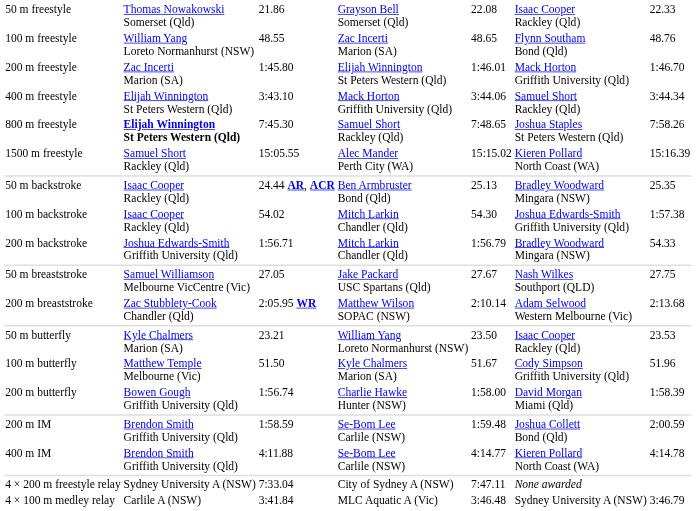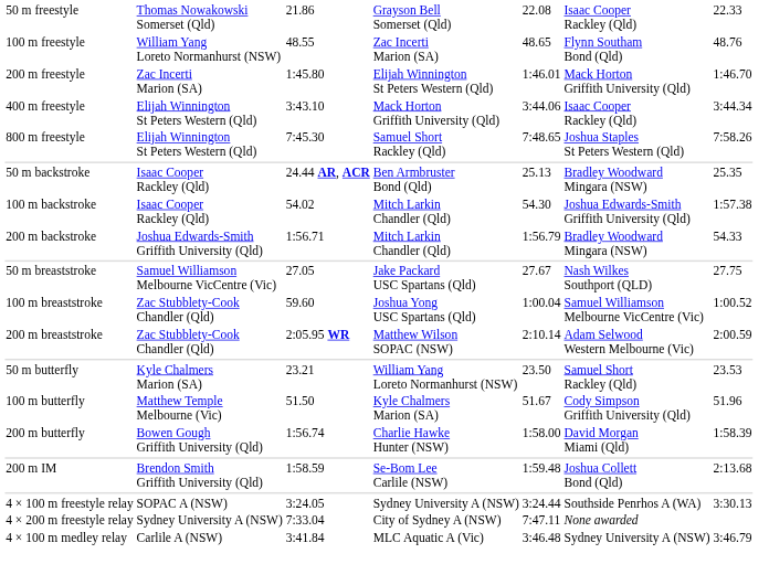400 m freestyle | column 6: Samuel Short Rackley (Qld) -> Isaac Cooper Rackley (Qld)
800 m freestyle | column 2: bold -> normal
- row: 1500 m freestyle | Samuel Short Rackley (Qld) | 15:05.55 | Alec Mander Perth City (WA) | 15:15.02 | Kieren Pollard North Coast (WA) | 15:16.39
+ row: 100 m breaststroke | Zac Stubblety-Cook Chandler (Qld) | 59.60 | Joshua Yong USC Spartans (Qld) | 1:00.04 | Samuel Williamson Melbourne VicCentre (Vic) | 1:00.52
200 m breaststroke | column 7: 2:13.68 -> 2:00.59
50 m butterfly | column 6: Isaac Cooper Rackley (Qld) -> Samuel Short Rackley (Qld)
200 m IM | column 7: 2:00.59 -> 2:13.68
- row: 400 m IM | Brendon Smith Griffith University (Qld) | 4:11.88 | Se-Bom Lee Carlile (NSW) | 4:14.77 | Kieren Pollard North Coast (WA) | 4:14.78
+ row: 4 × 100 m freestyle relay | SOPAC A (NSW) | 3:24.05 | Sydney University A (NSW) | 3:24.44 | Southside Penrhos A (WA) | 3:30.13
